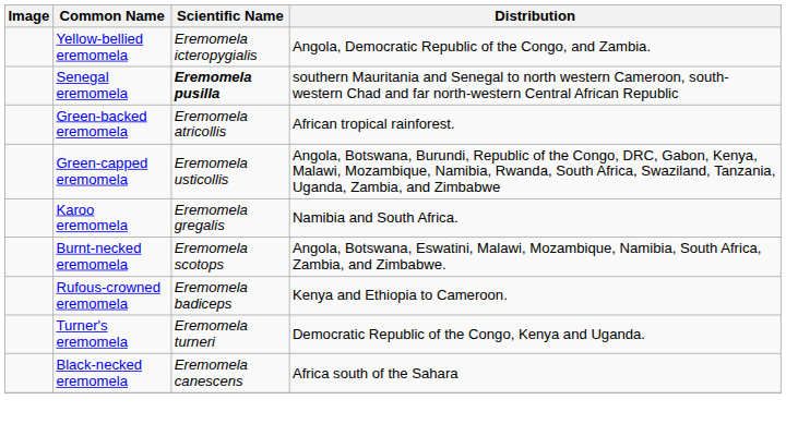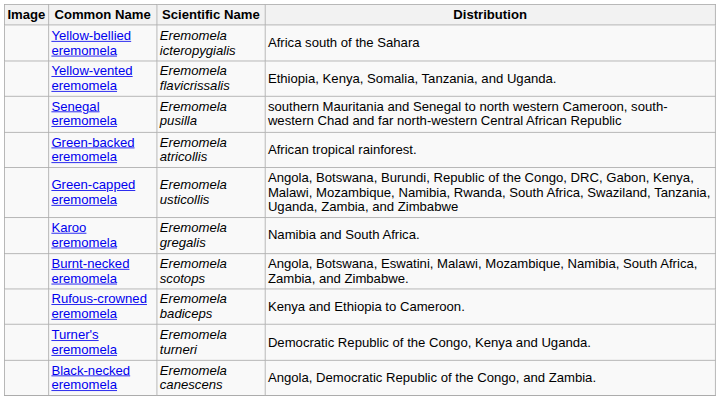Yellow-bellied eremomela | Distribution: Angola, Democratic Republic of the Congo, and Zambia. -> Africa south of the Sahara
+ row: Yellow-vented eremomela | Eremomela flavicrissalis | Ethiopia, Kenya, Somalia, Tanzania, and Uganda.
Senegal eremomela | Scientific Name: bold -> normal
Black-necked eremomela | Distribution: Africa south of the Sahara -> Angola, Democratic Republic of the Congo, and Zambia.
